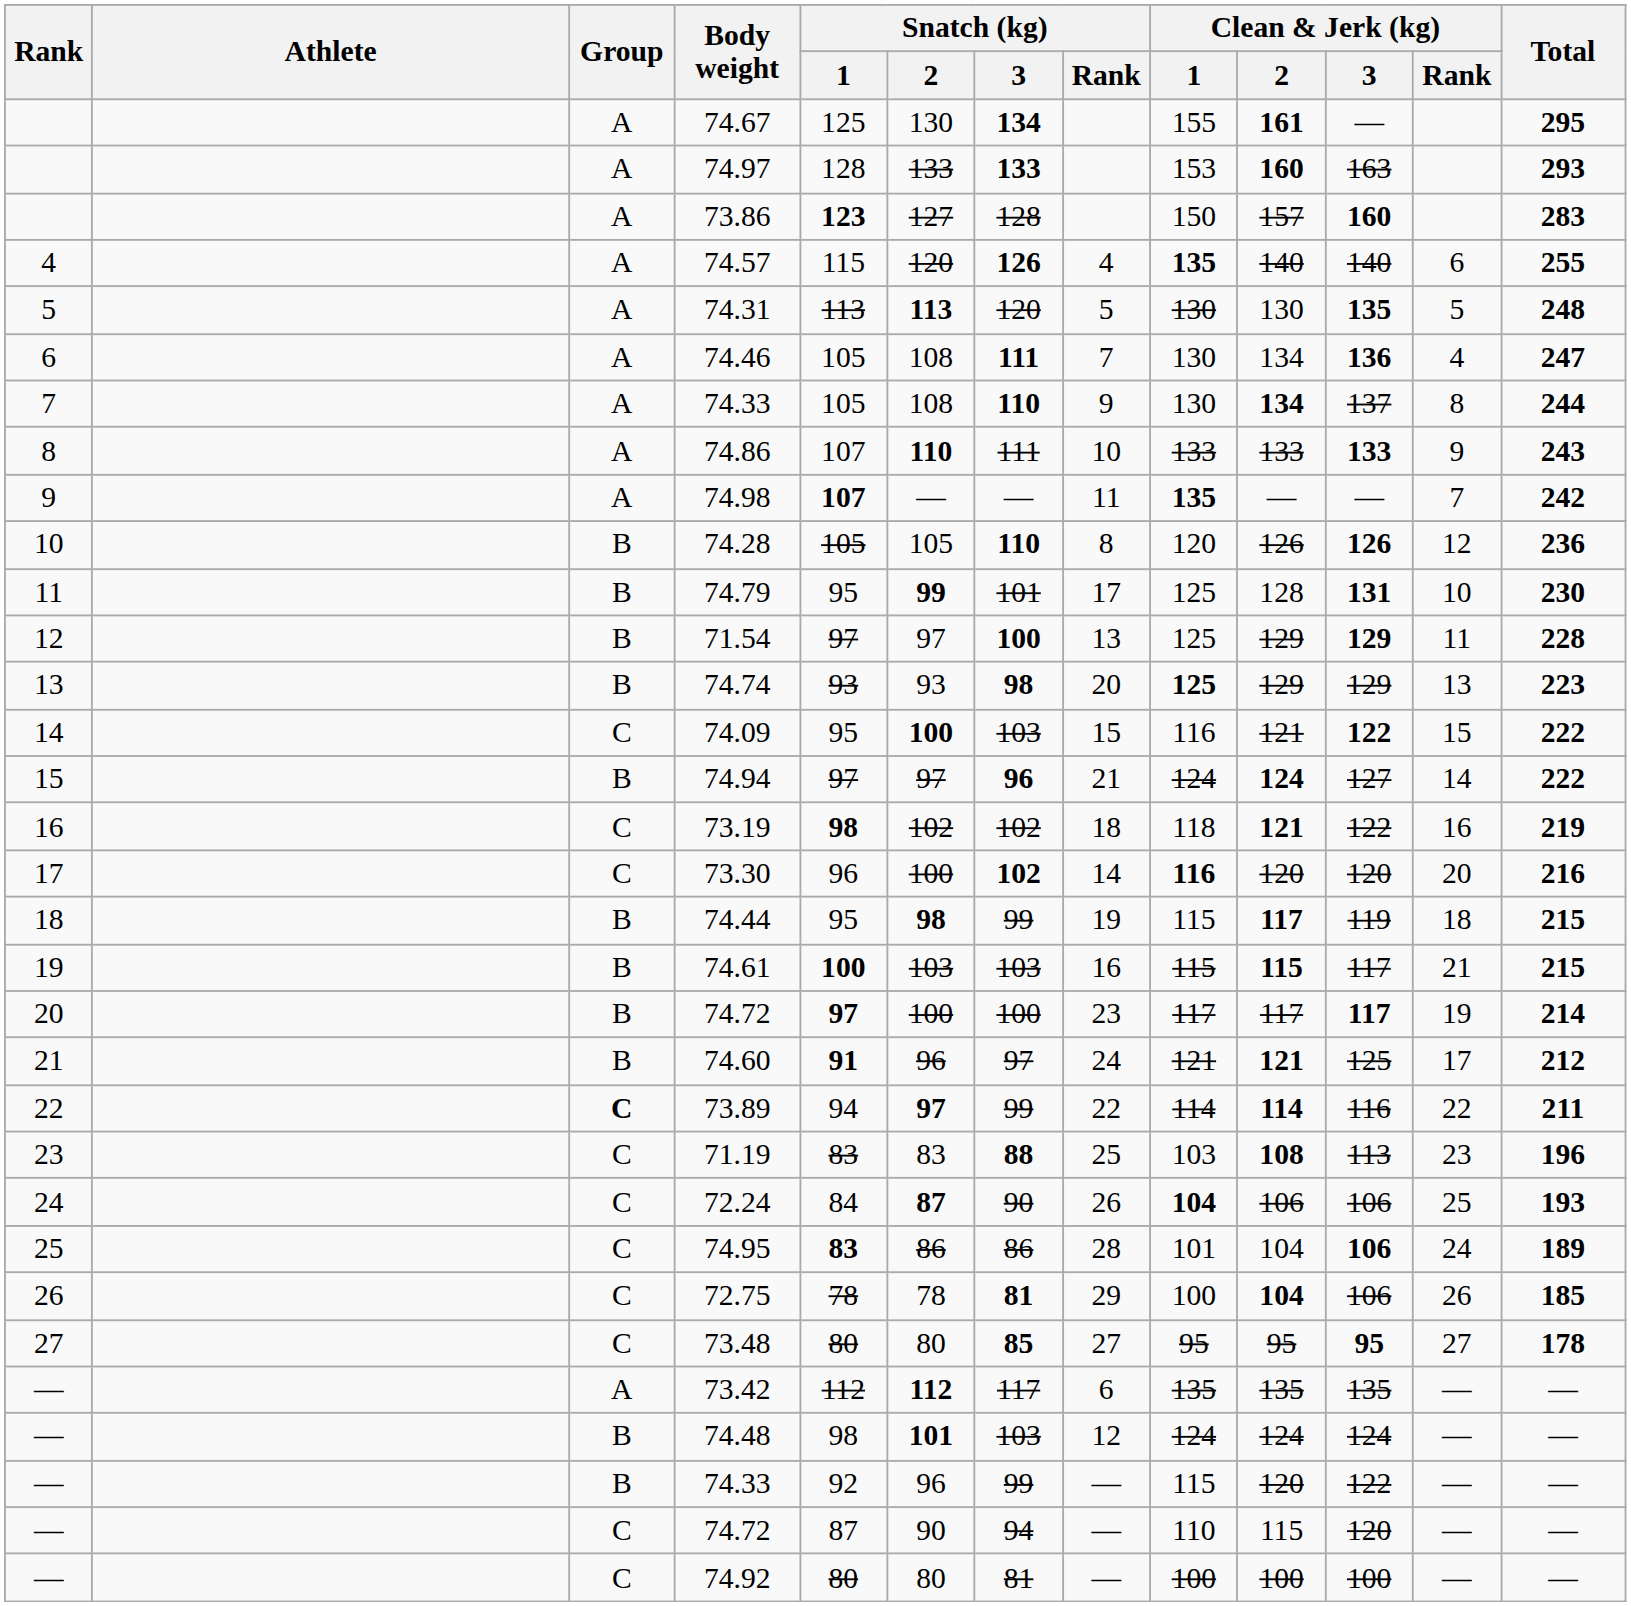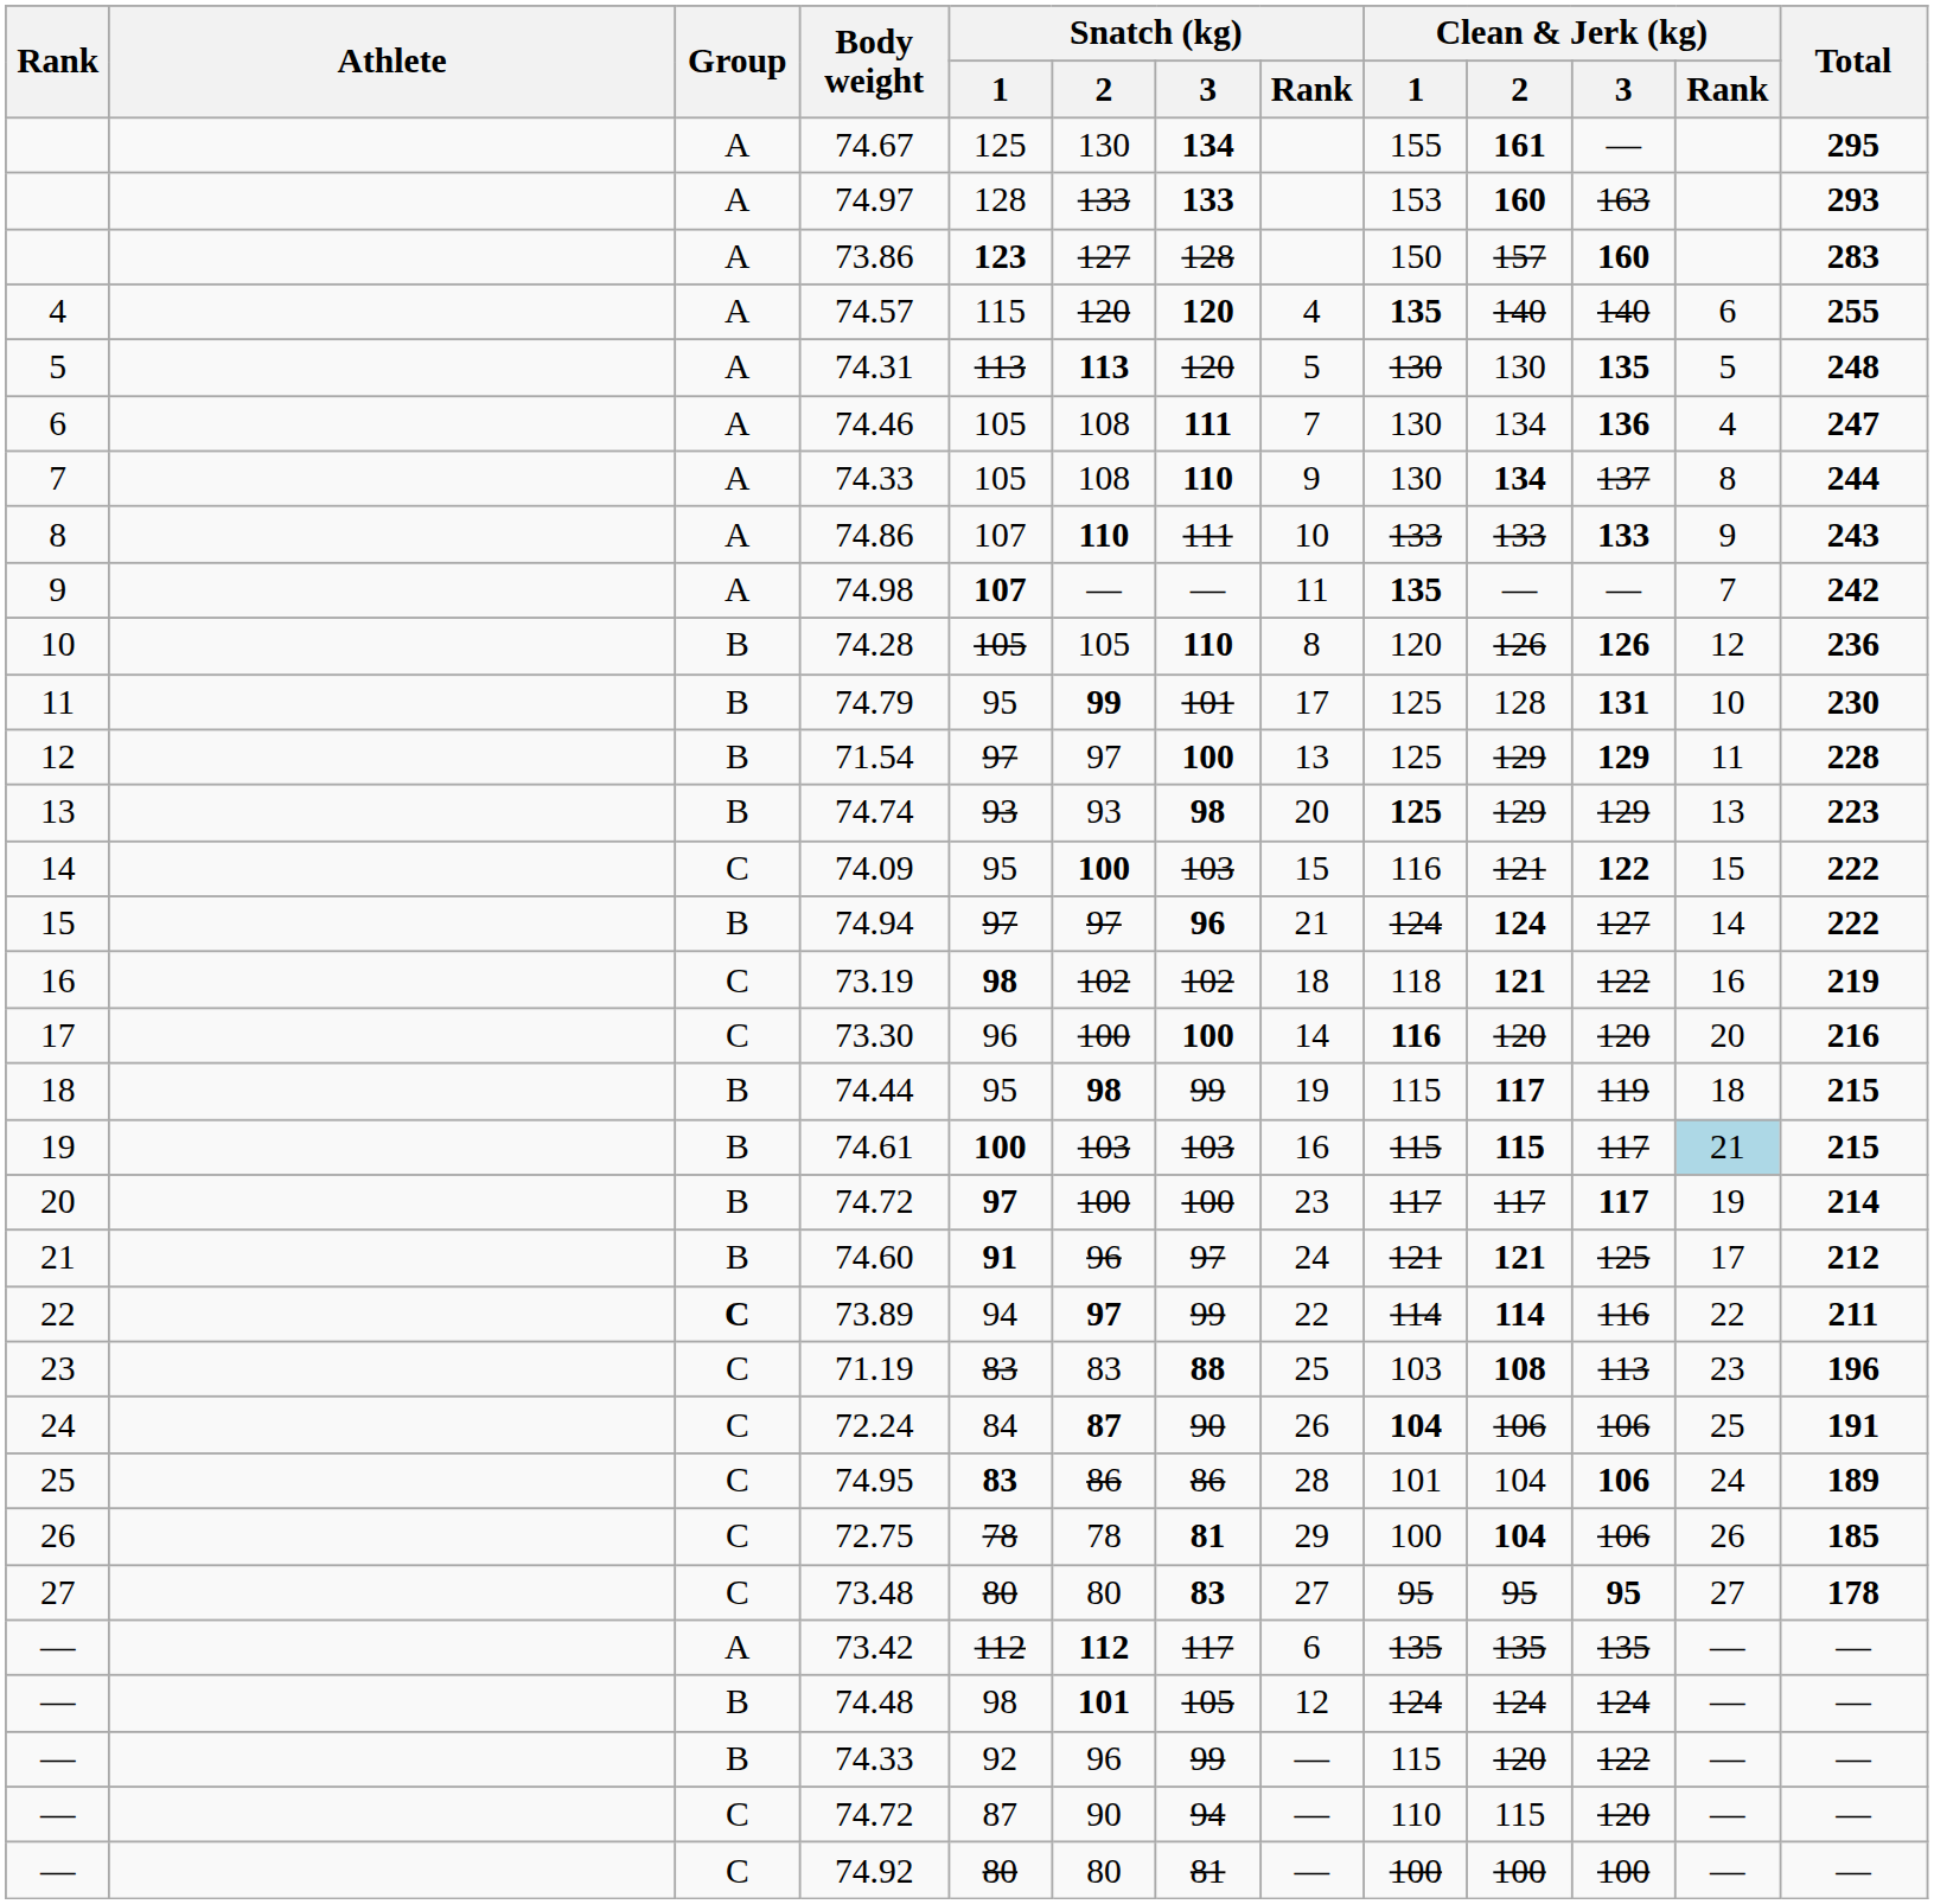74.57 | Snatch (kg) / 3: 126 -> 120
73.30 | Snatch (kg) / 3: 102 -> 100
74.61 | Clean & Jerk (kg) / Rank: no background -> lightblue background
72.24 | Total: 193 -> 191
73.48 | Snatch (kg) / 3: 85 -> 83
74.48 | Snatch (kg) / 3: 103 -> 105
